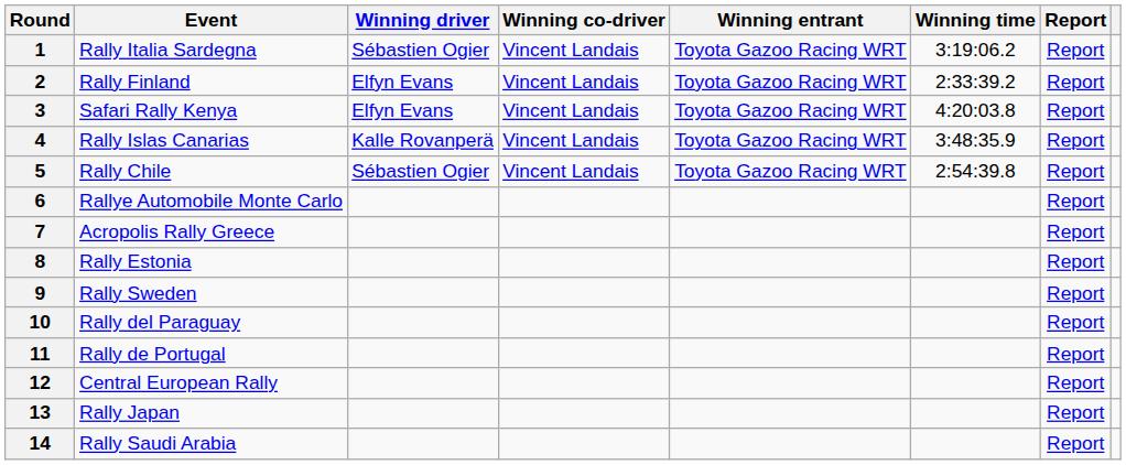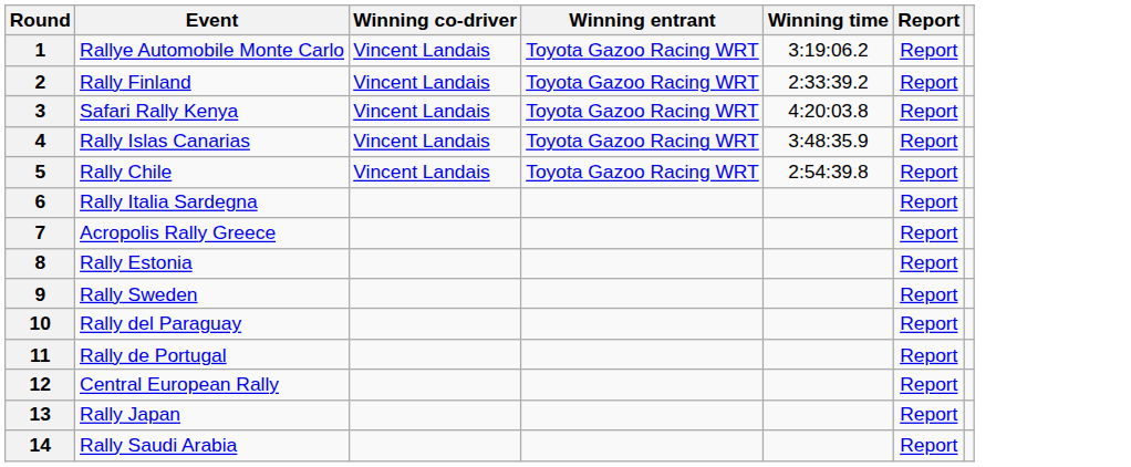- column: Winning driver | Sébastien Ogier | Elfyn Evans | Elfyn Evans | Kalle Rovanperä | Sébastien Ogier
1 | Event: Rally Italia Sardegna -> Rallye Automobile Monte Carlo
6 | Event: Rallye Automobile Monte Carlo -> Rally Italia Sardegna
